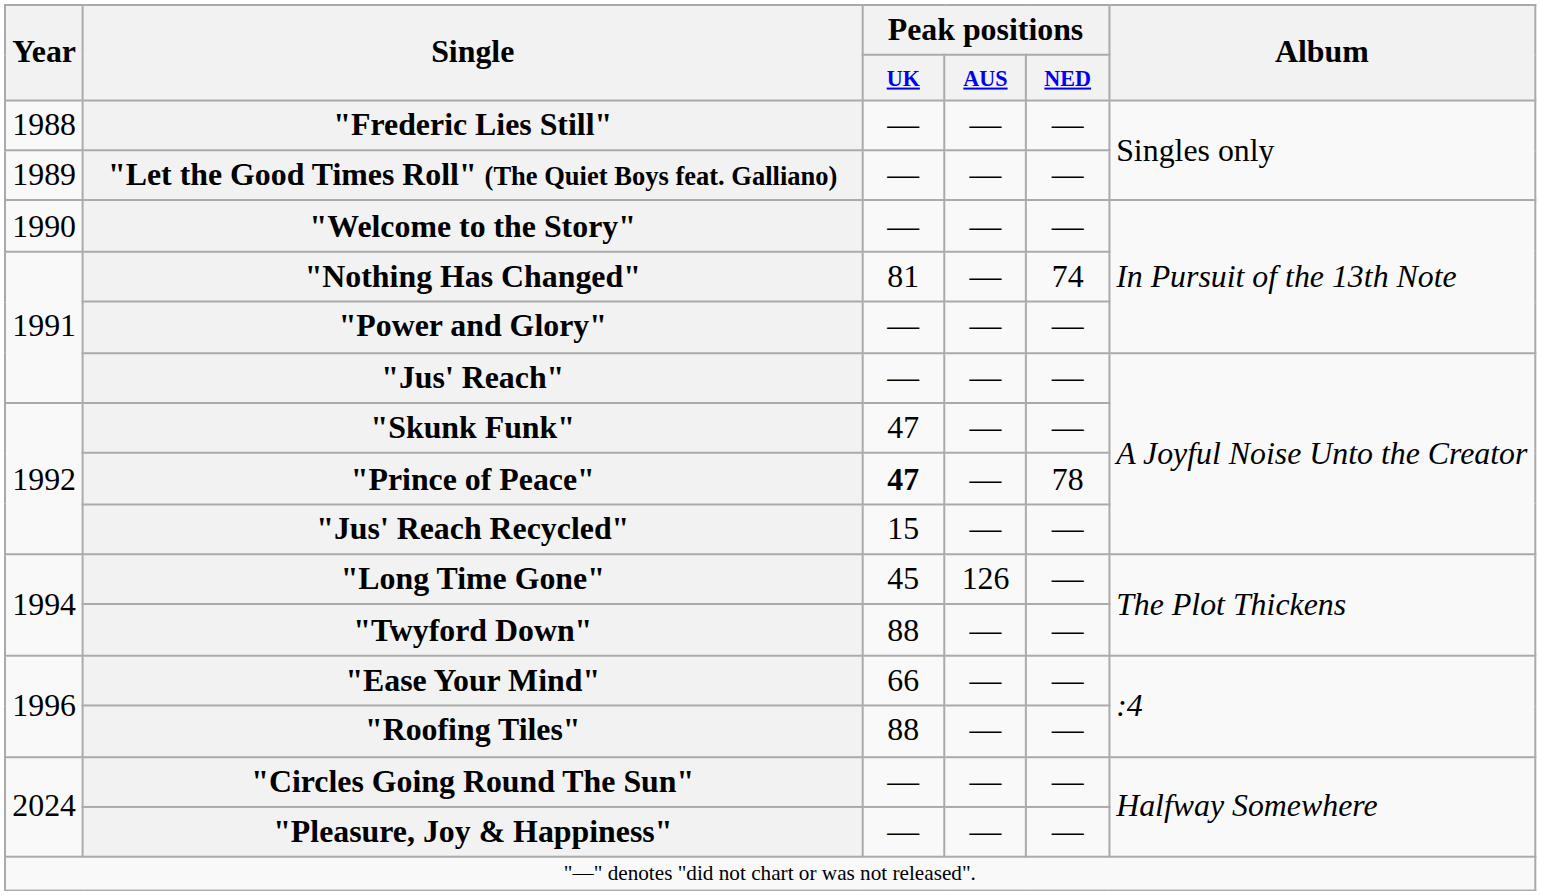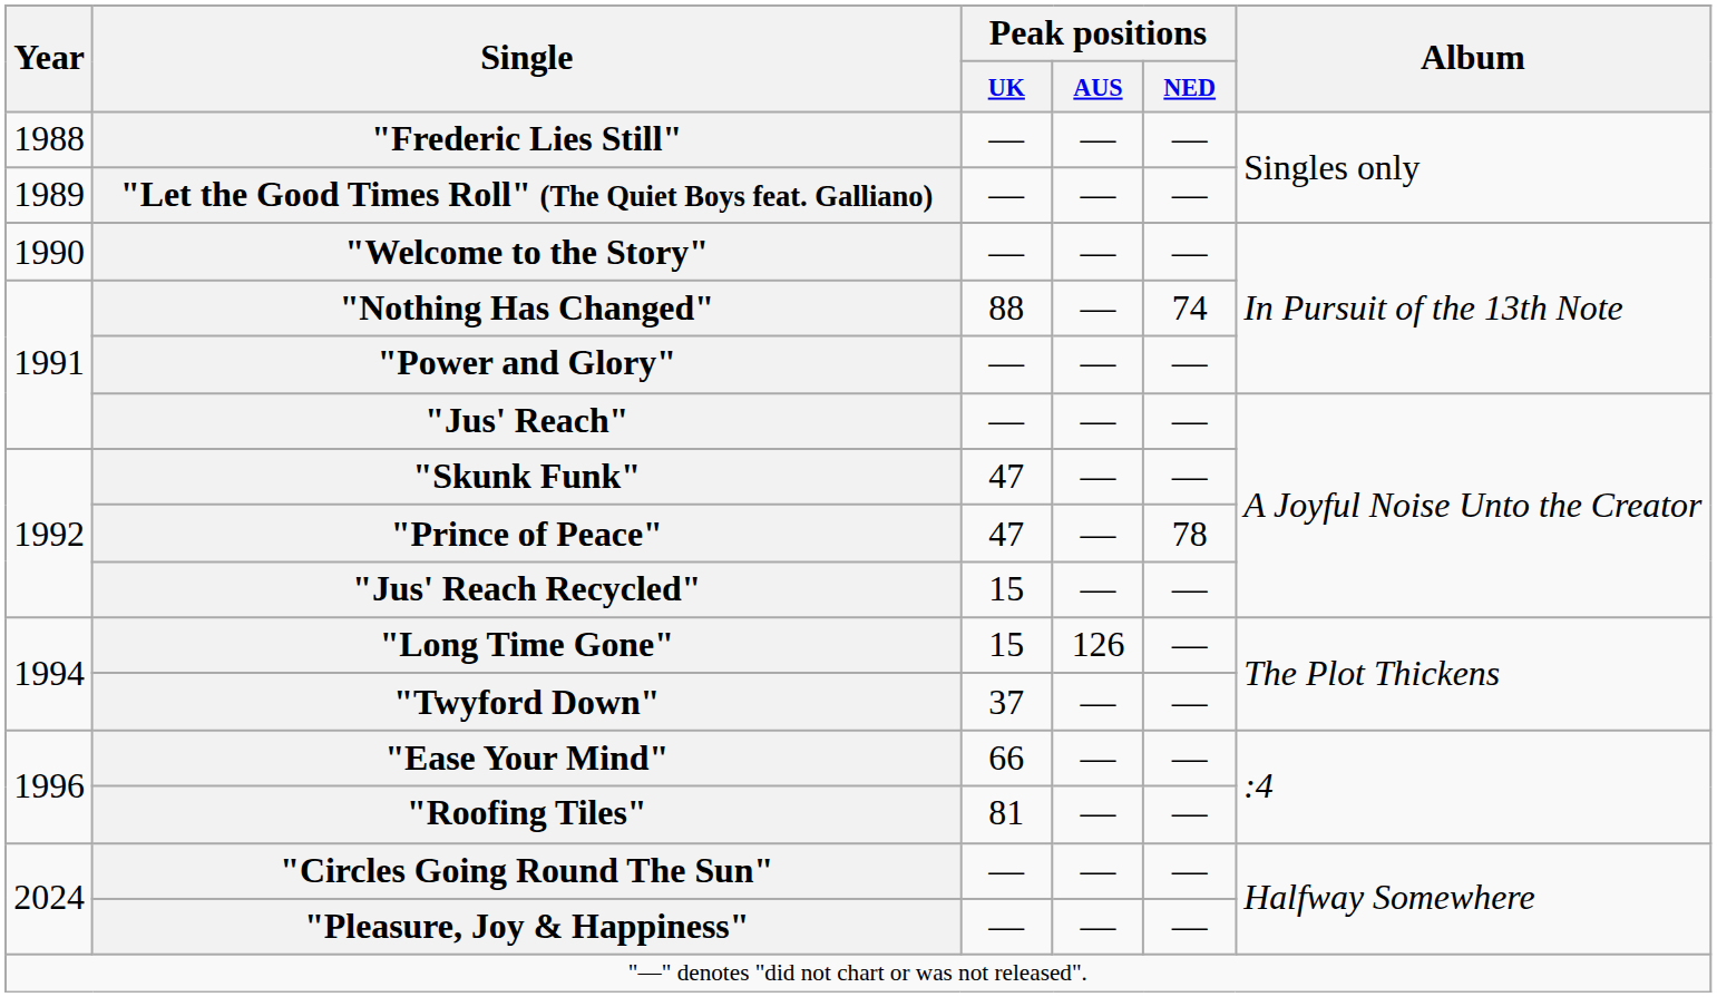"Nothing Has Changed" | Peak positions / UK: 81 -> 88
"Prince of Peace" | Peak positions / UK: bold -> normal
"Long Time Gone" | Peak positions / UK: 45 -> 15
"Twyford Down" | Peak positions / UK: 88 -> 37
"Roofing Tiles" | Peak positions / UK: 88 -> 81
